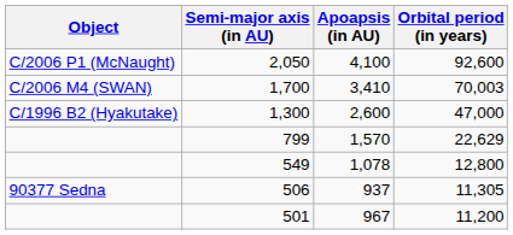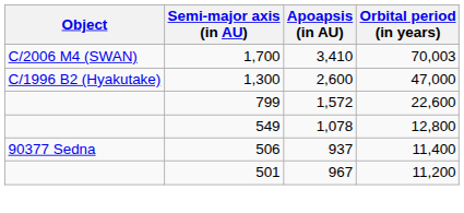- row: C/2006 P1 (McNaught) | 2,050 | 4,100 | 92,600
799 | Apoapsis (in AU): 1,570 -> 1,572
799 | Orbital period (in years): 22,629 -> 22,600
506 | Orbital period (in years): 11,305 -> 11,400
